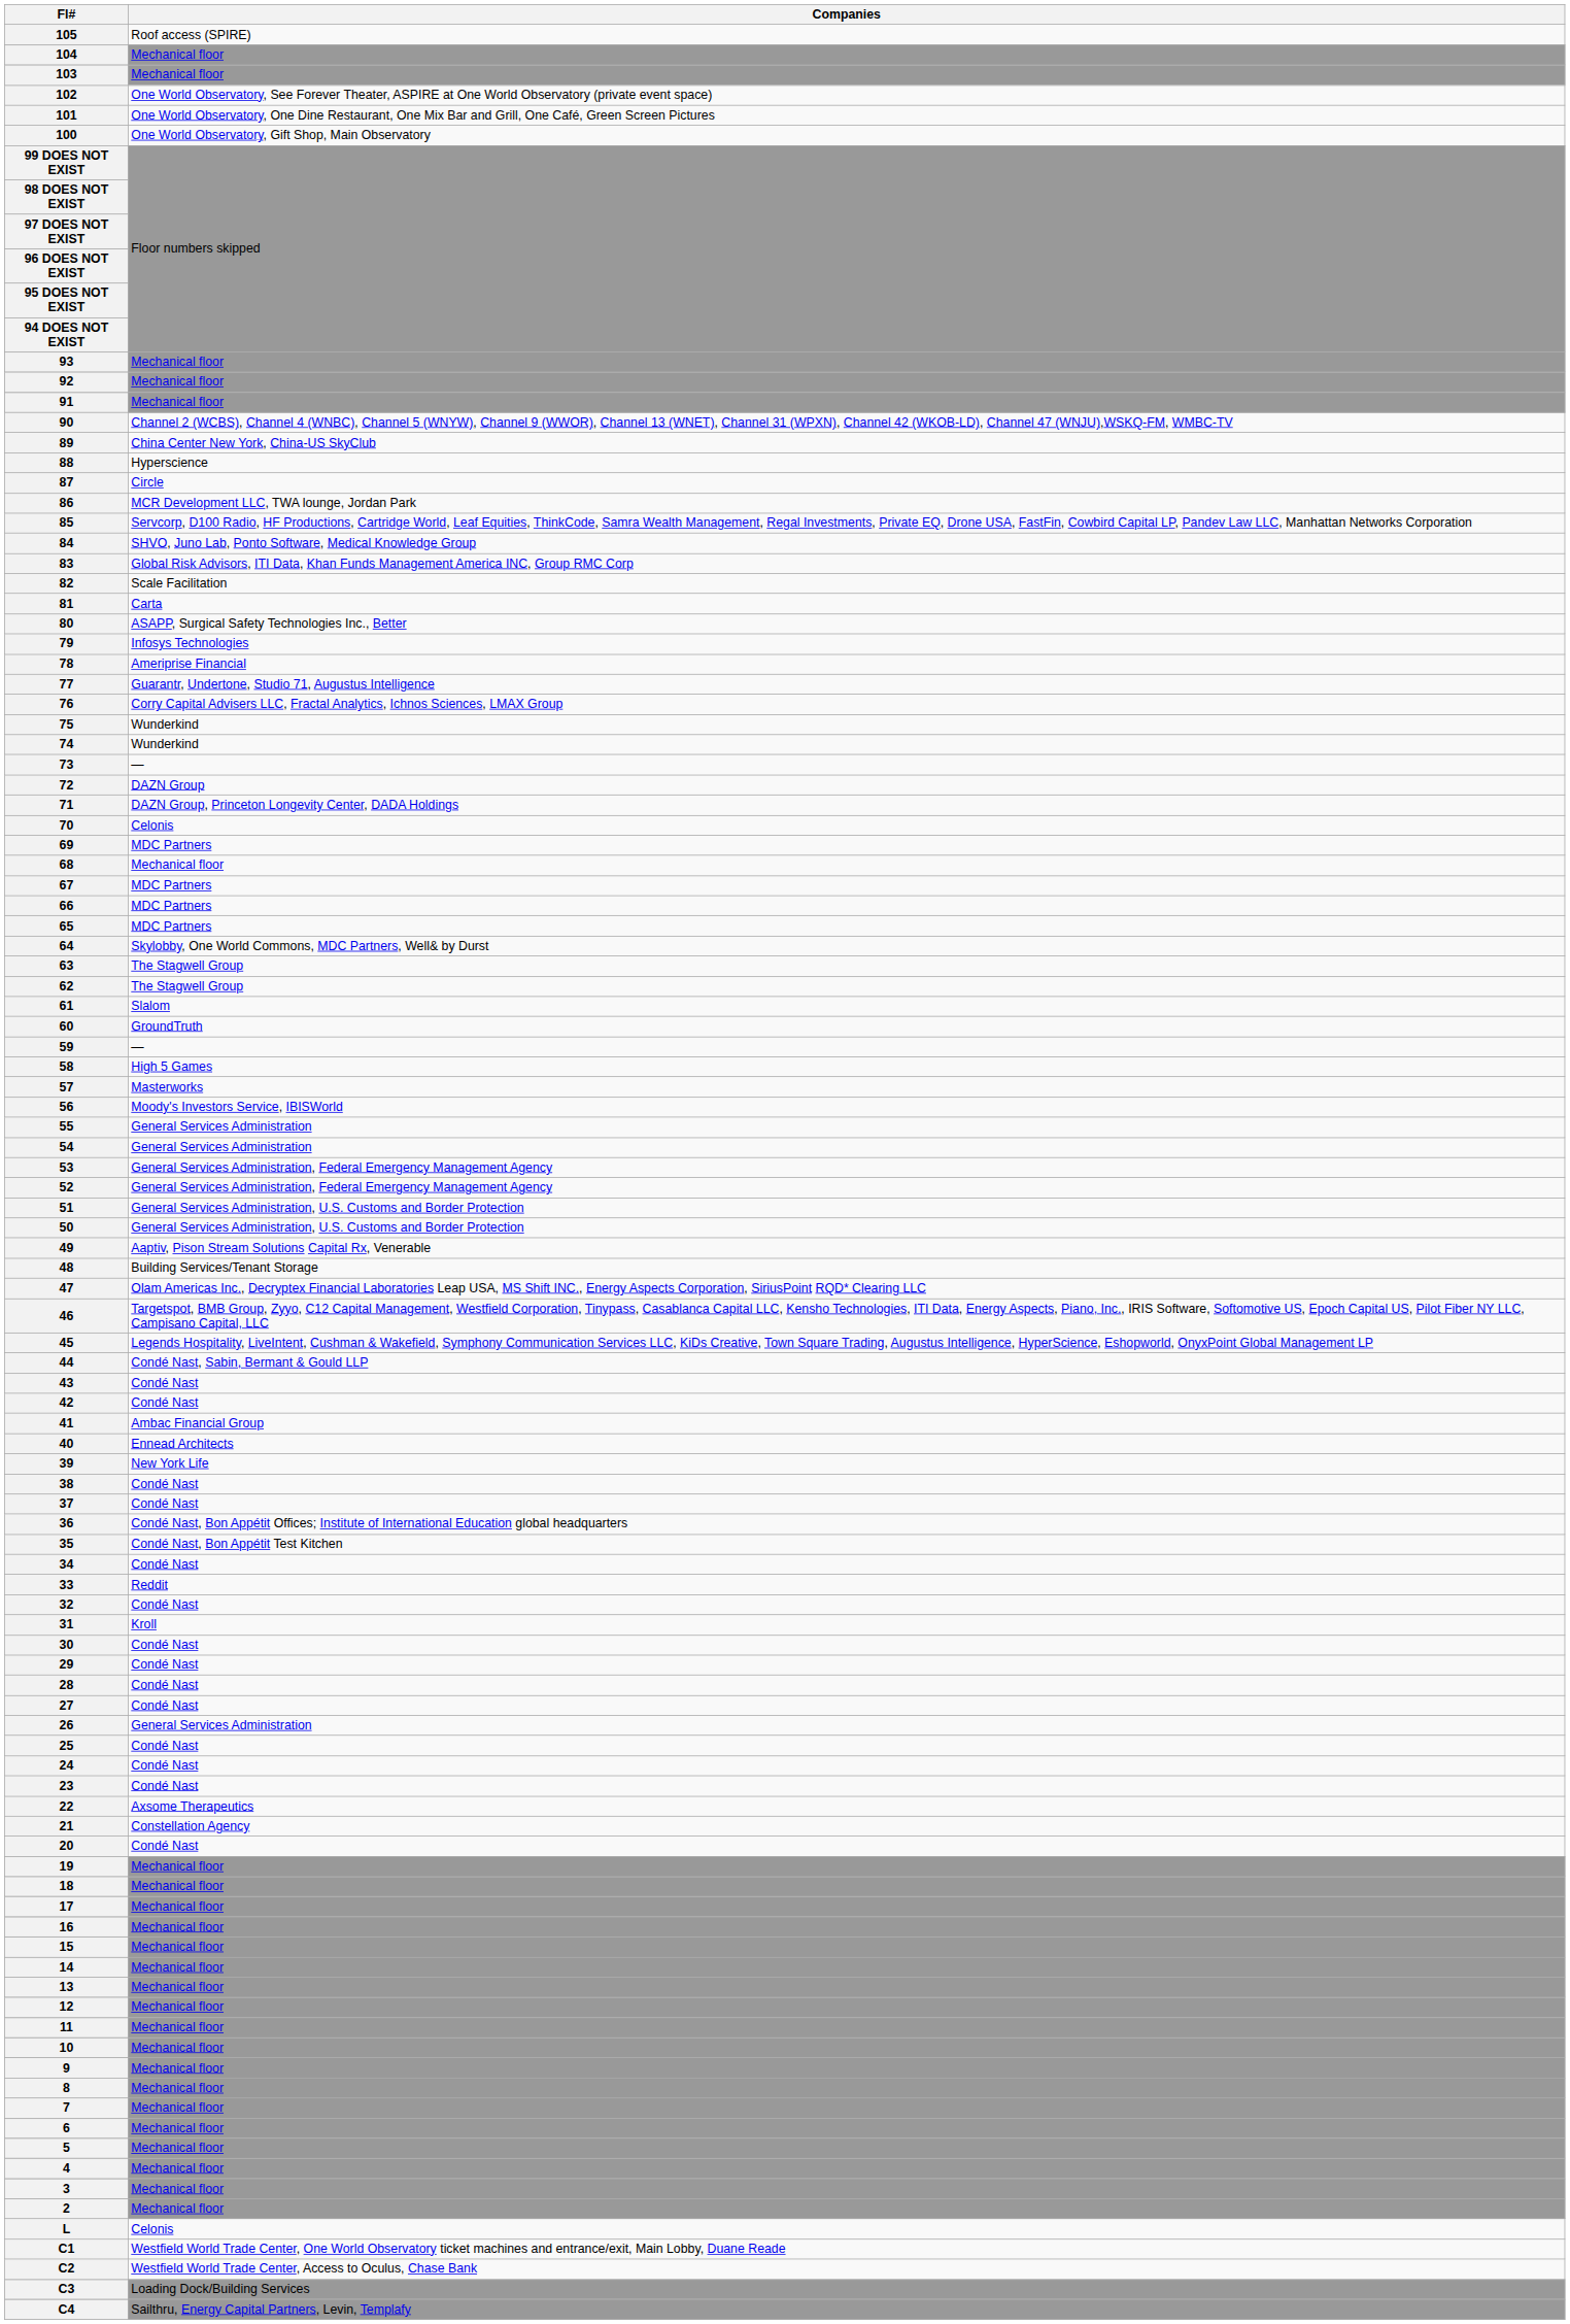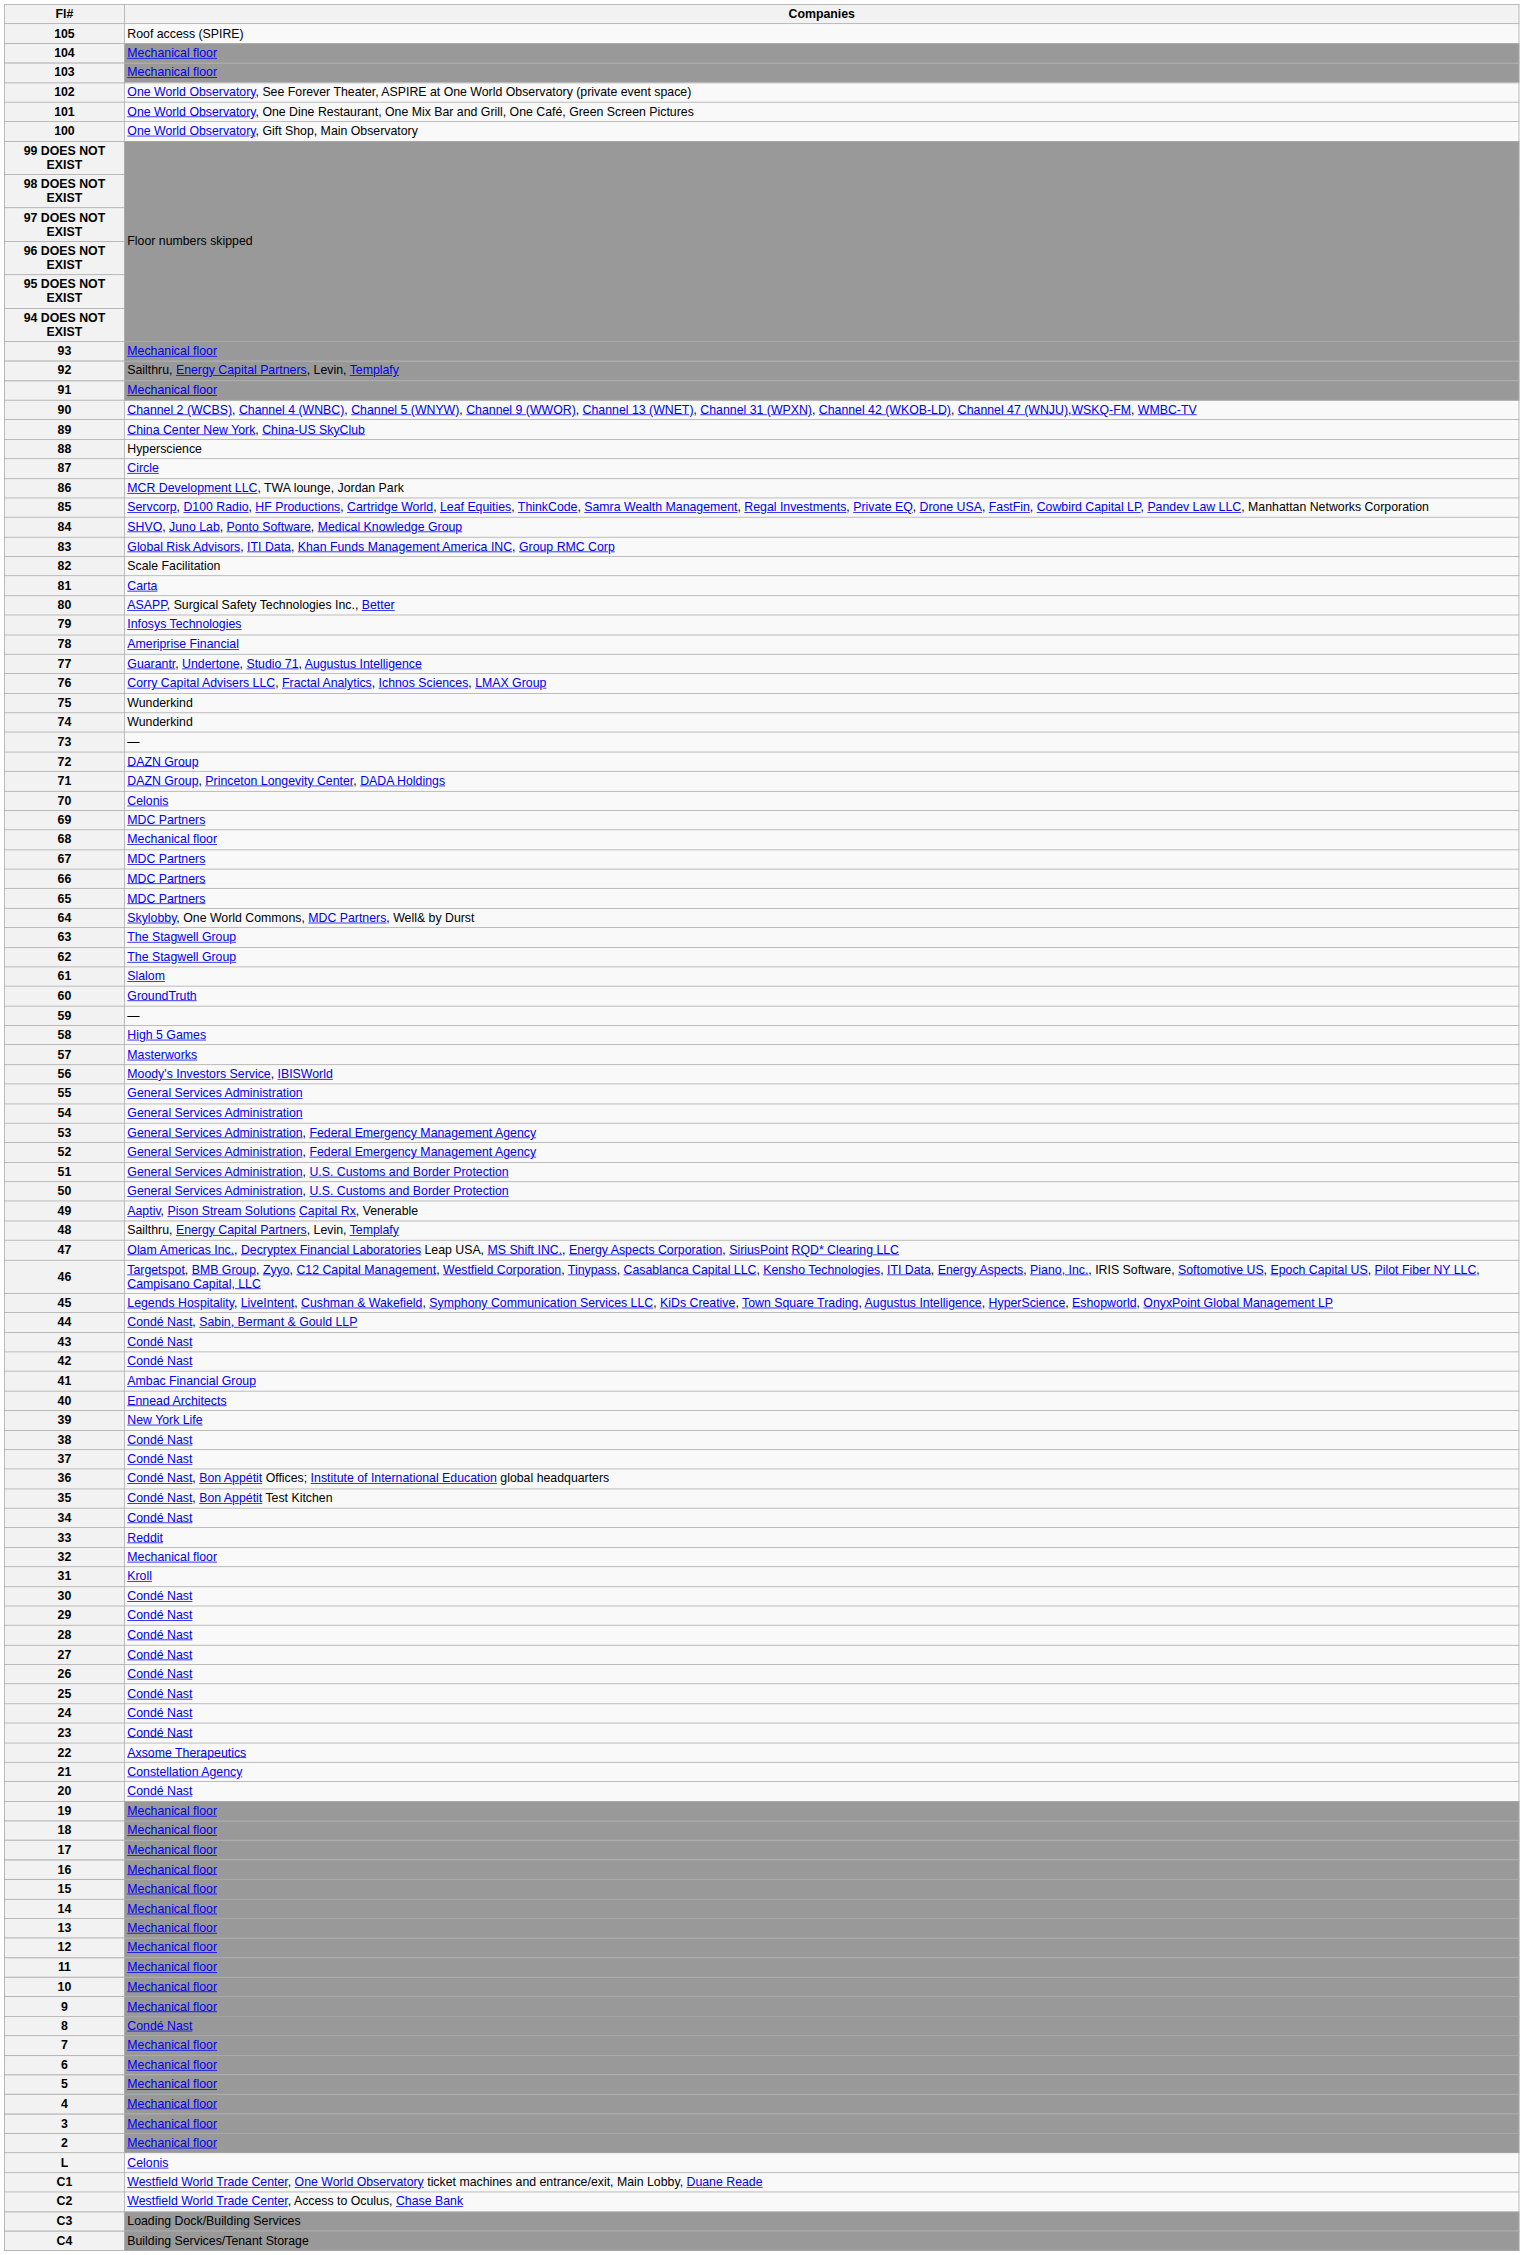92 | Companies: Mechanical floor -> Sailthru, Energy Capital Partners, Levin, Templafy
48 | Companies: Building Services/Tenant Storage -> Sailthru, Energy Capital Partners, Levin, Templafy
32 | Companies: Condé Nast -> Mechanical floor
26 | Companies: General Services Administration -> Condé Nast
8 | Companies: Mechanical floor -> Condé Nast
C4 | Companies: Sailthru, Energy Capital Partners, Levin, Templafy -> Building Services/Tenant Storage
